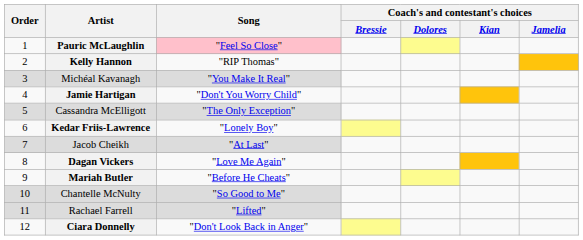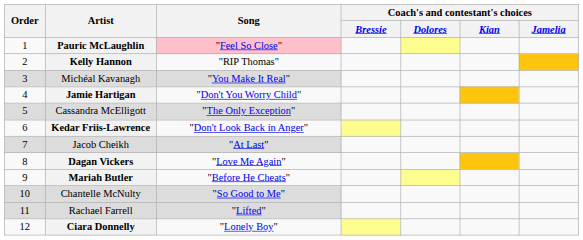Kedar Friis-Lawrence | Song: "Lonely Boy" -> "Don't Look Back in Anger"
Ciara Donnelly | Song: "Don't Look Back in Anger" -> "Lonely Boy"
